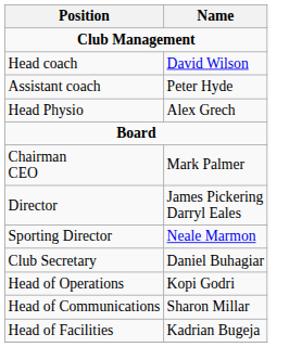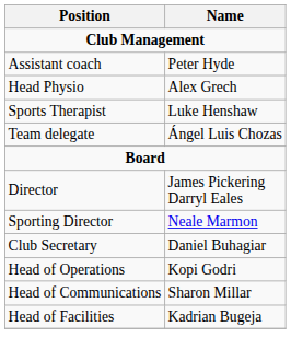- row: Head coach | David Wilson
+ row: Sports Therapist | Luke Henshaw
+ row: Team delegate | Ángel Luis Chozas
- row: Chairman CEO | Mark Palmer
